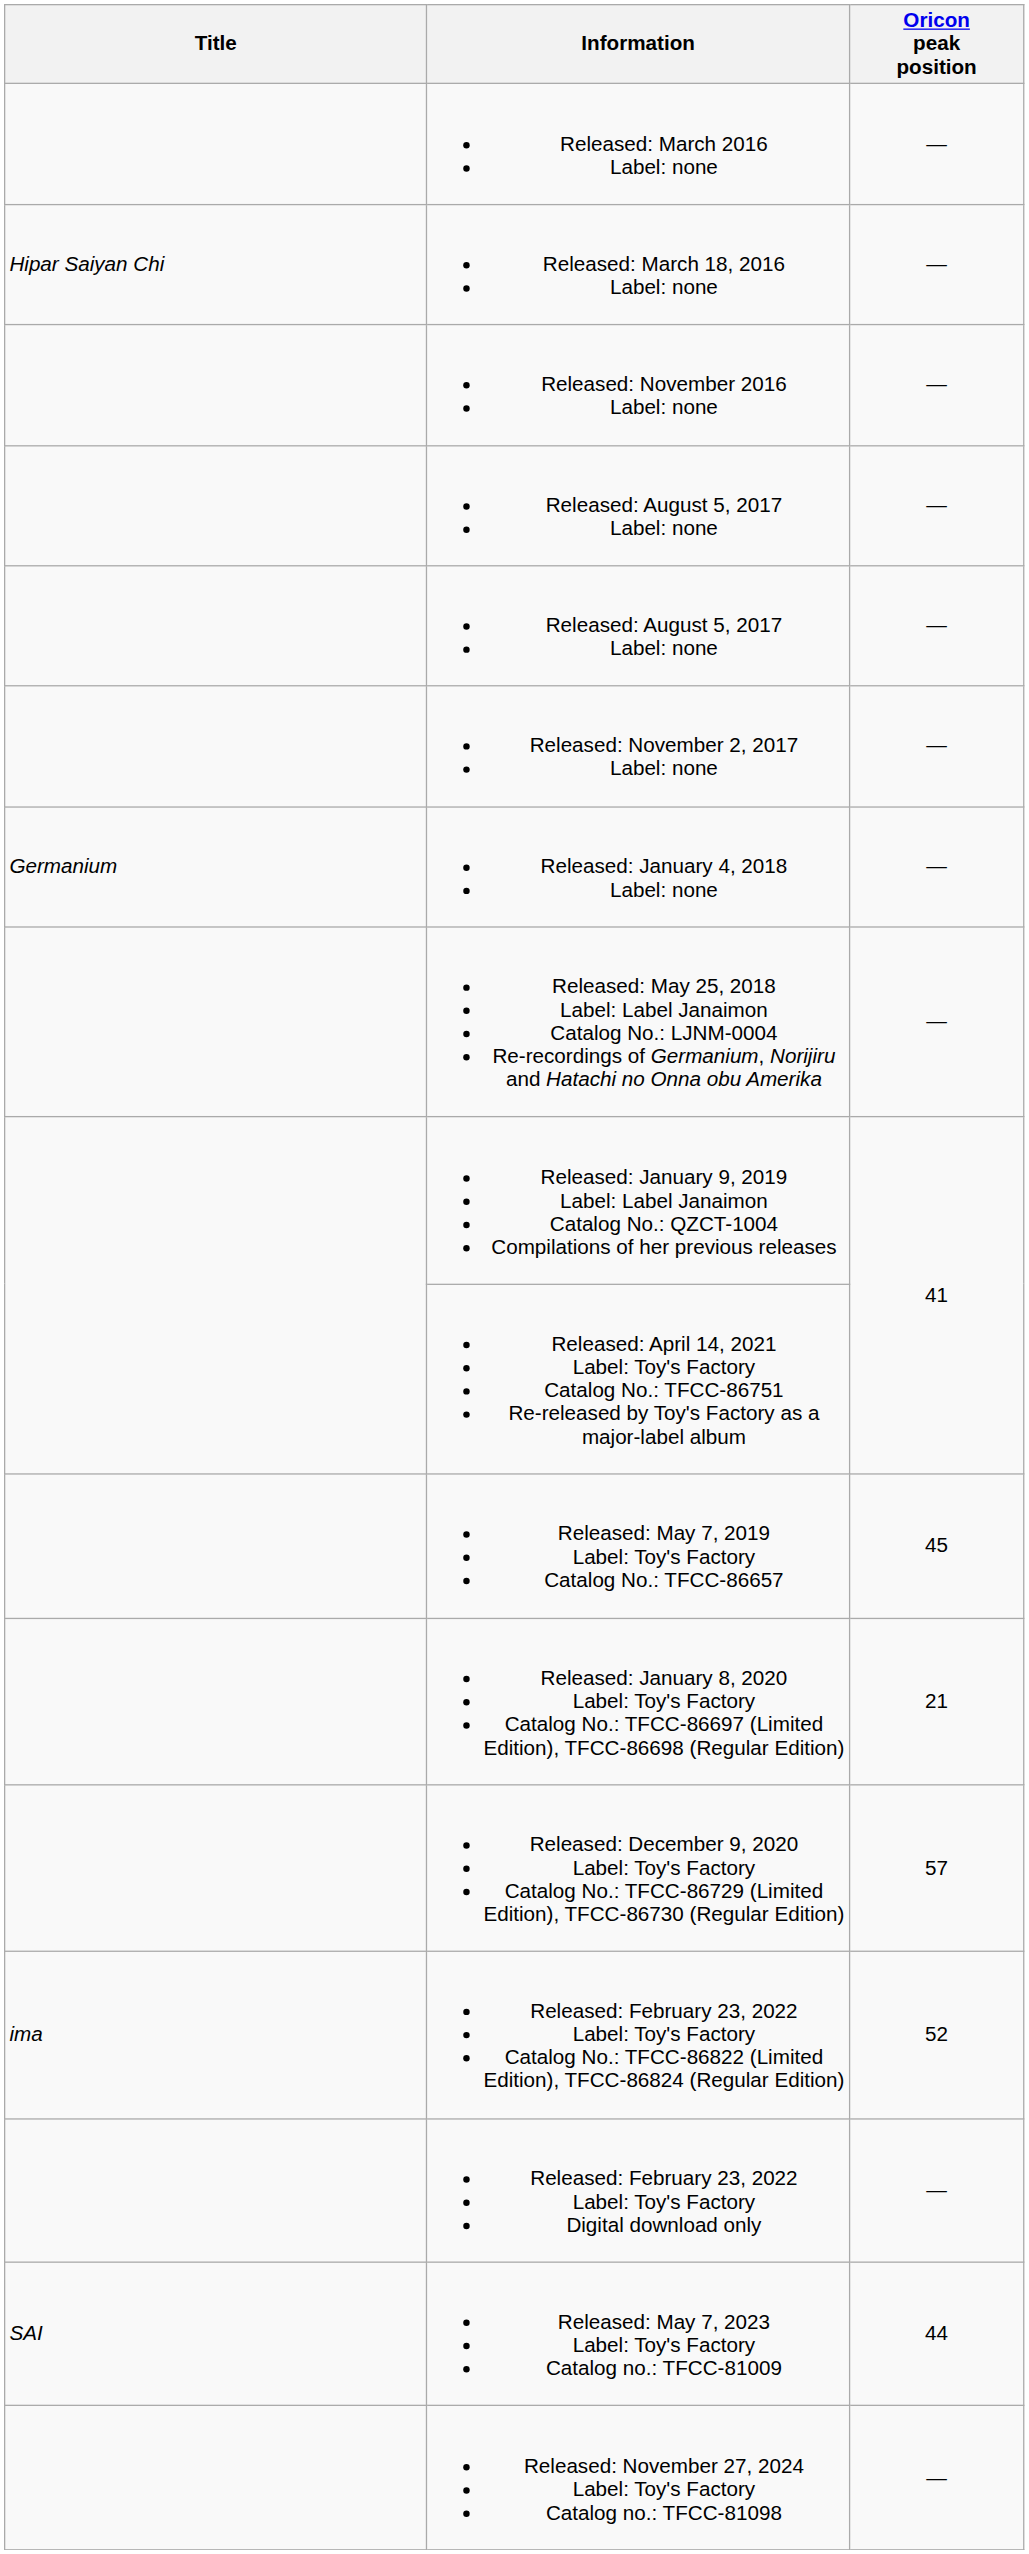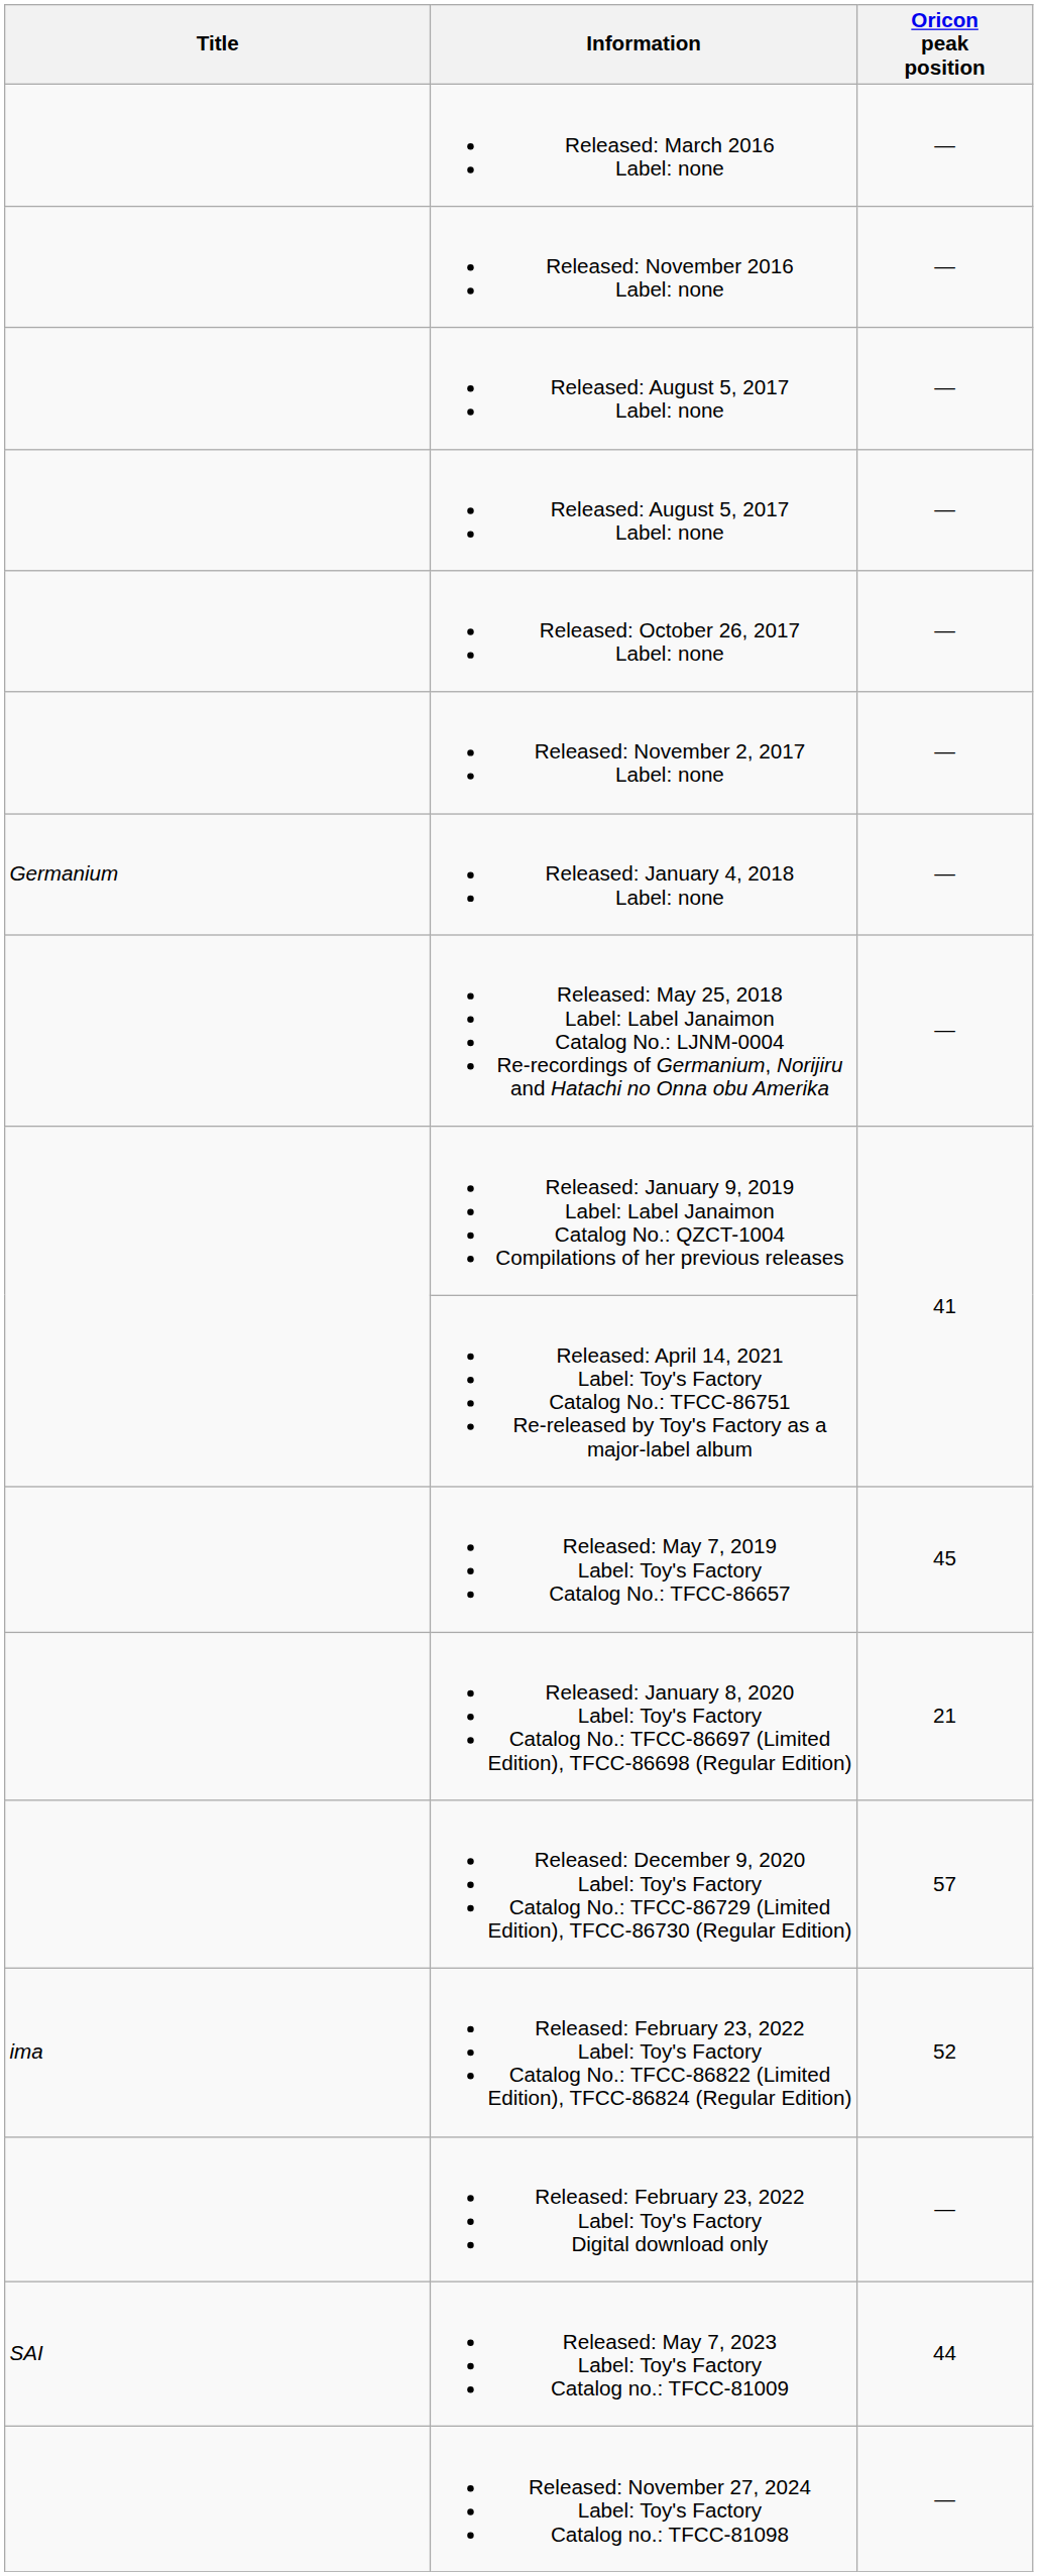- row: Hipar Saiyan Chi | Released: March 18, 2016 Label: none | —
+ row: Released: October 26, 2017 Label: none | —
